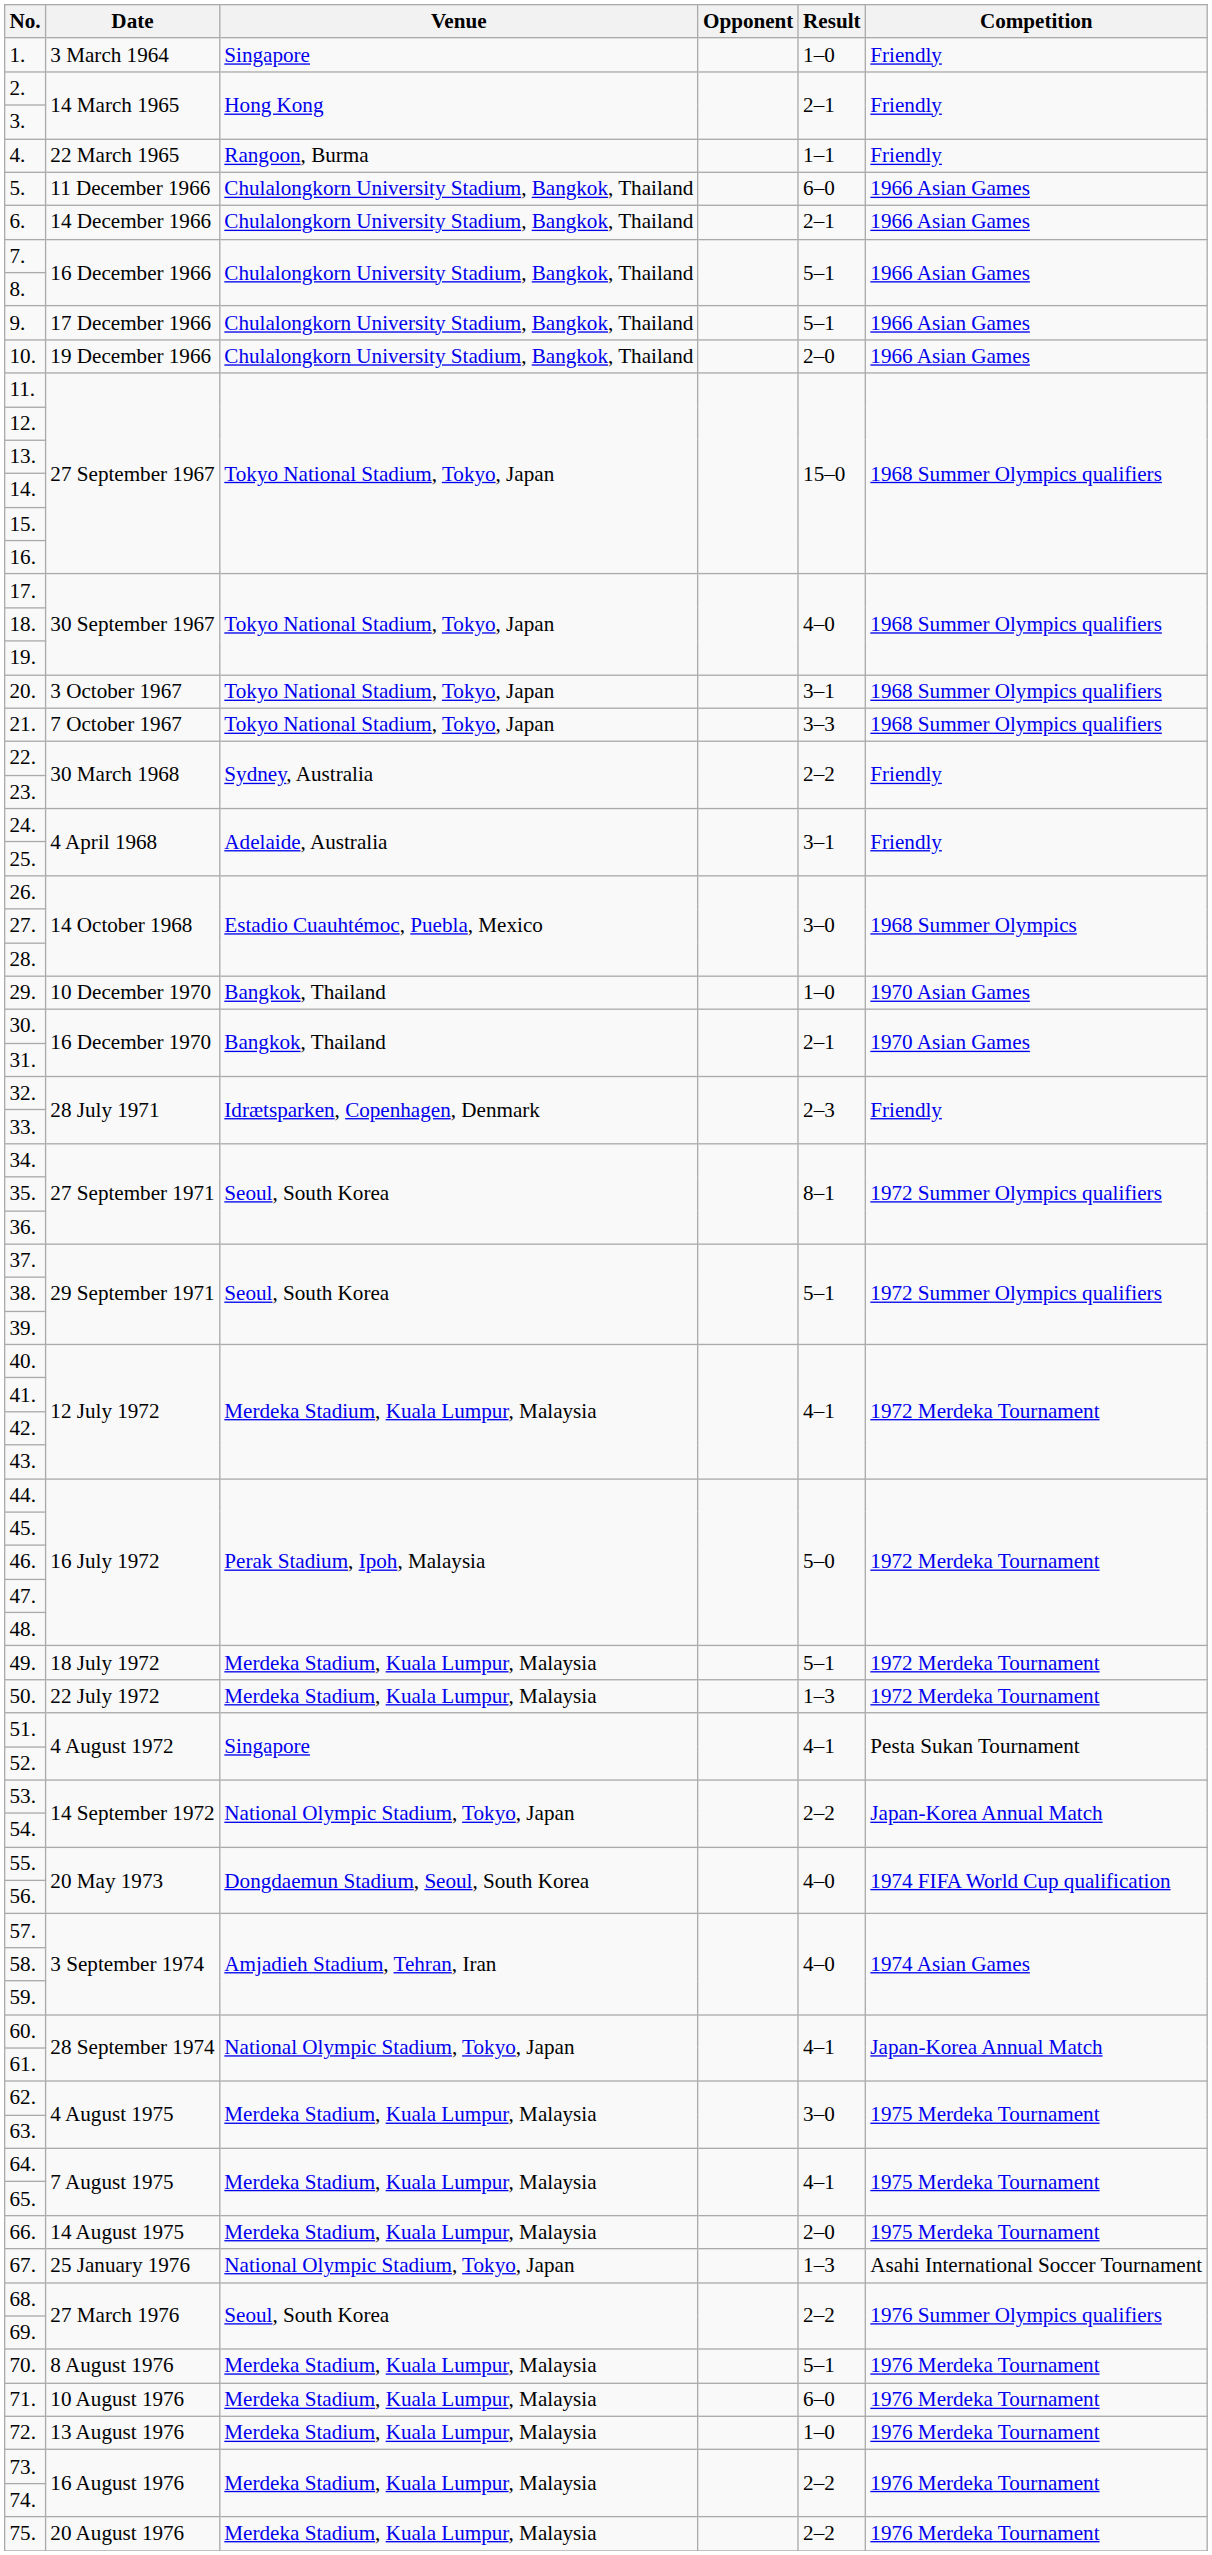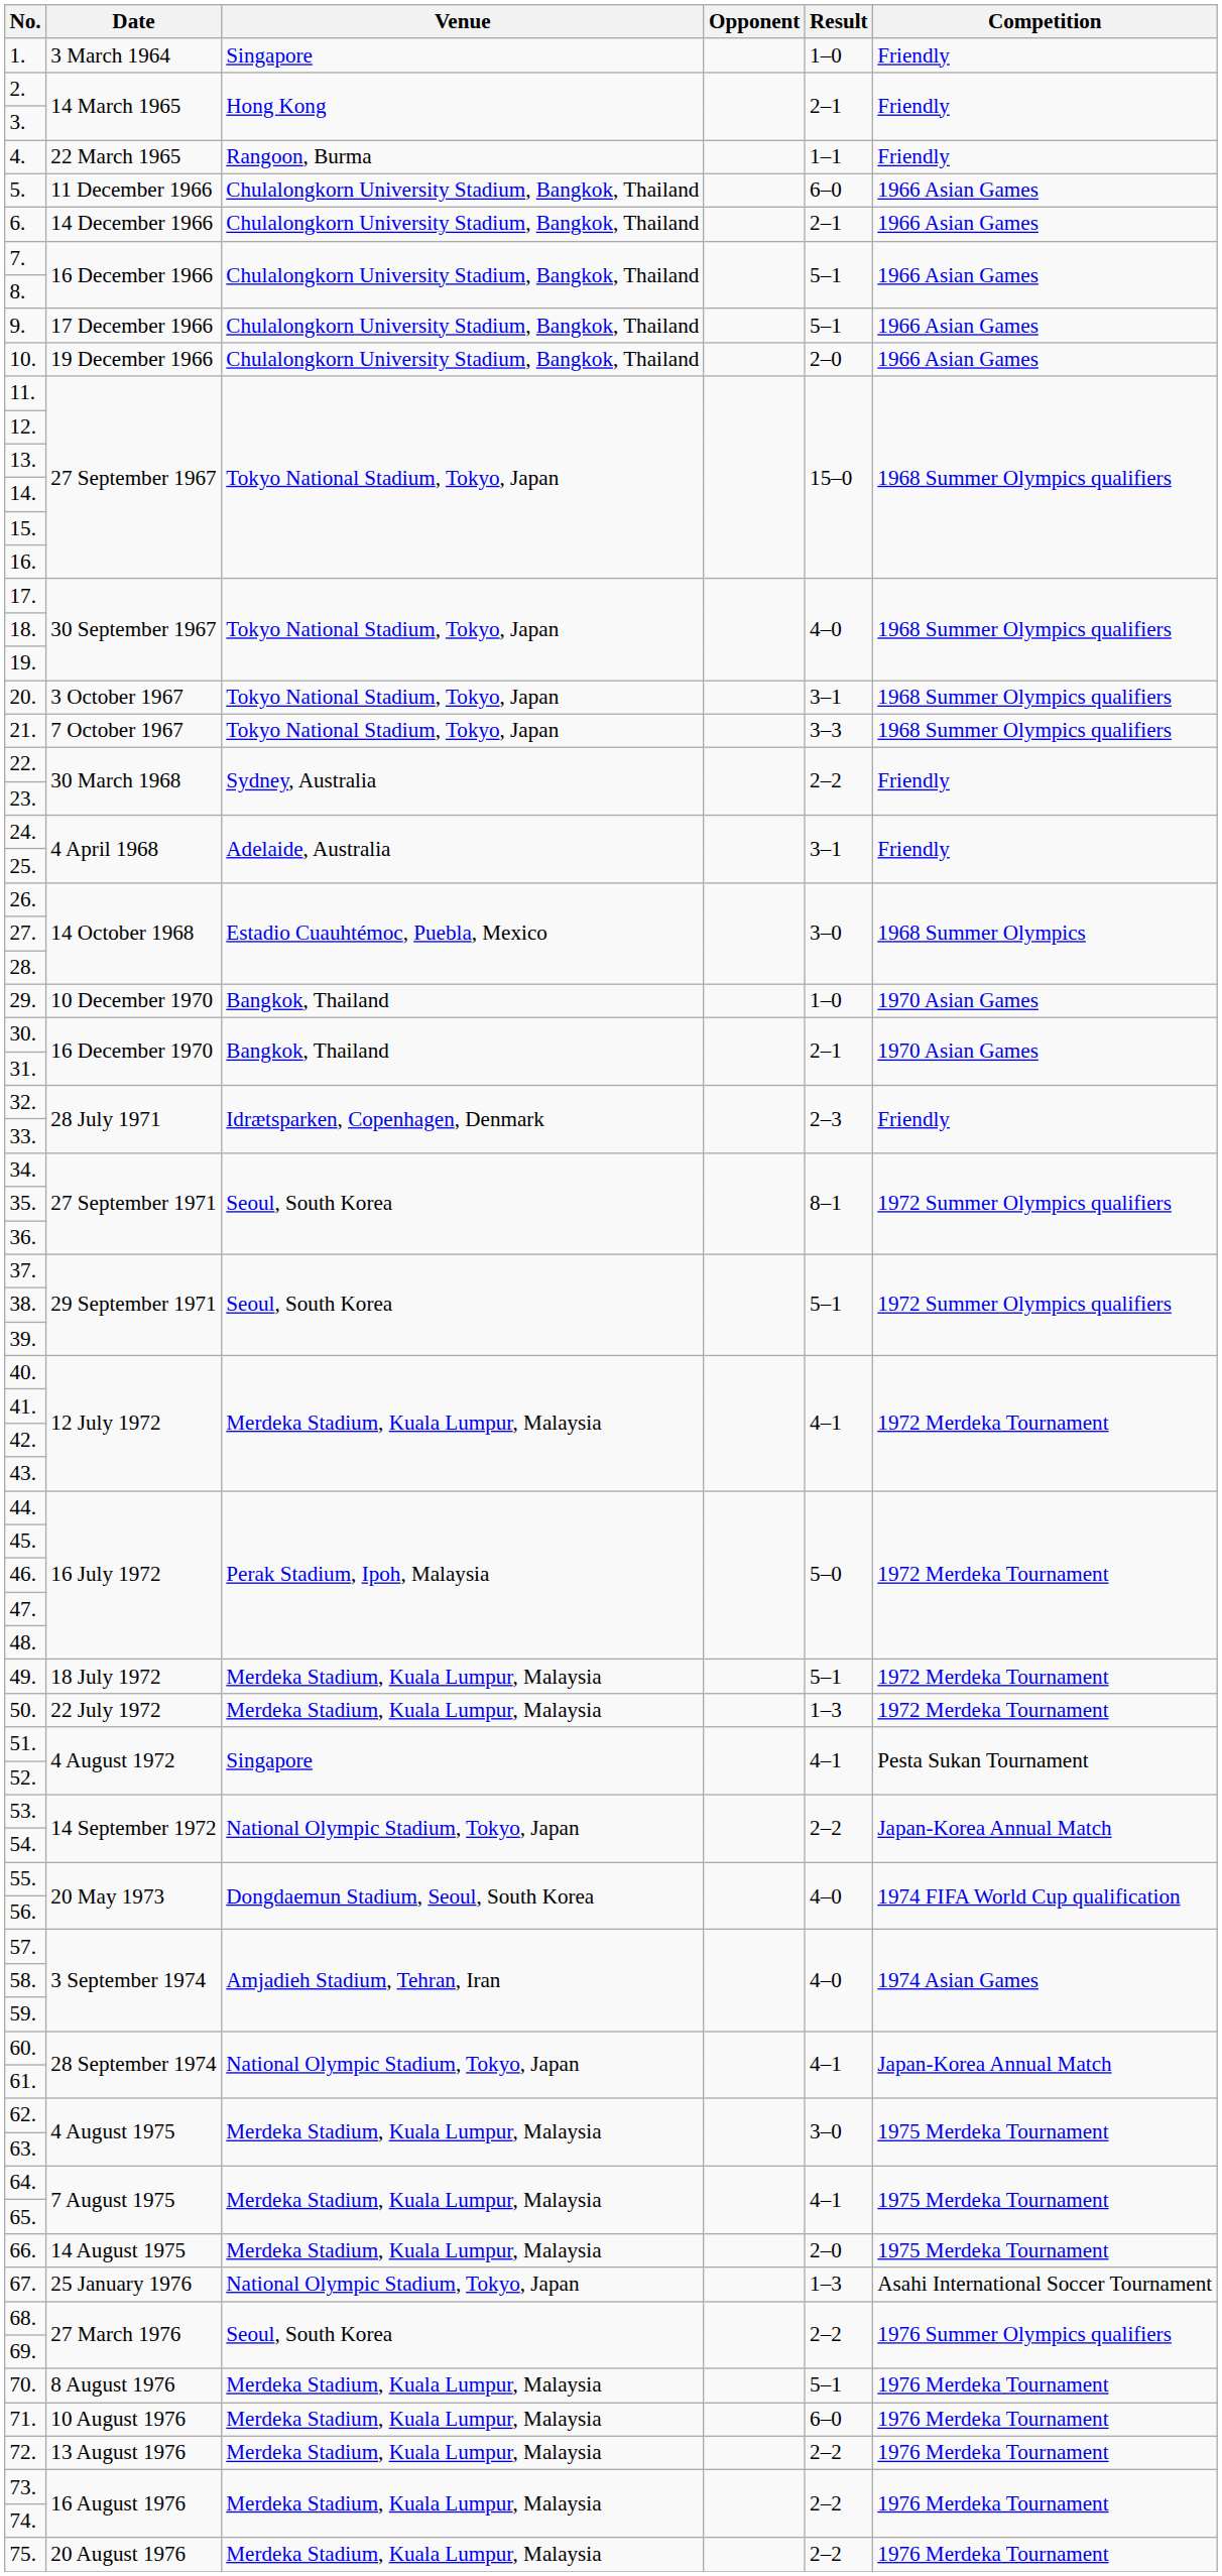72. | Result: 1–0 -> 2–2
